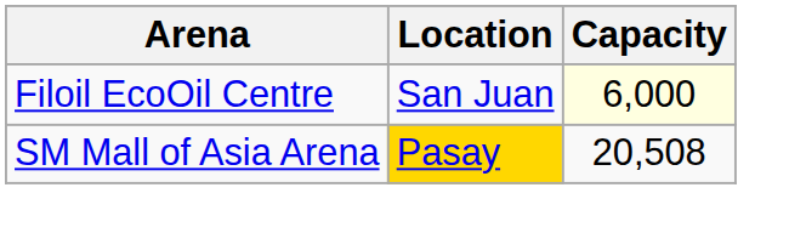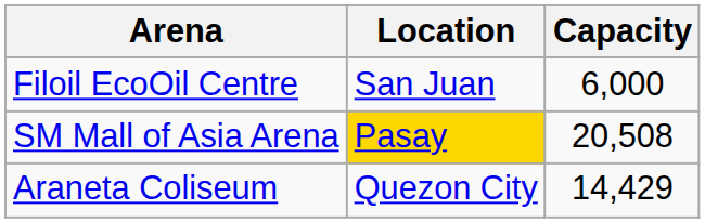Filoil EcoOil Centre | Capacity: lightyellow background -> no background
+ row: Araneta Coliseum | Quezon City | 14,429
